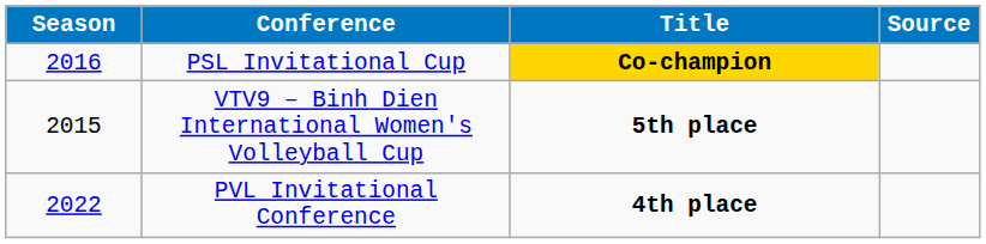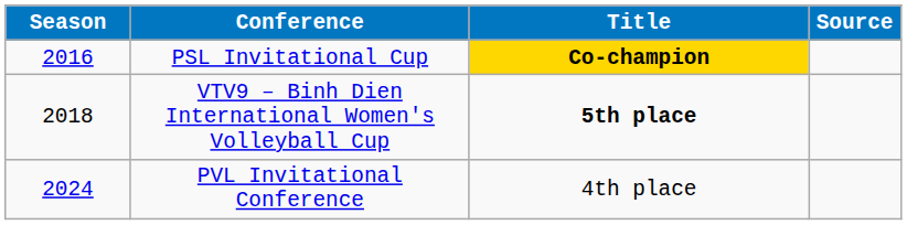VTV9 – Binh Dien International Women's Volleyball Cup | Season: 2015 -> 2018
PVL Invitational Conference | Season: 2022 -> 2024
PVL Invitational Conference | Title: bold -> normal
